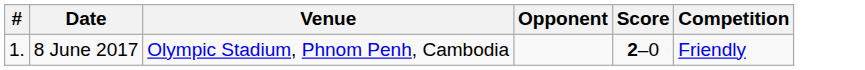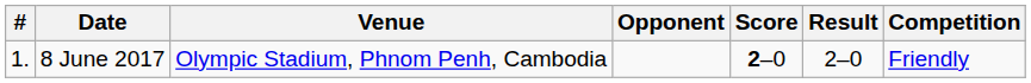+ column: Result | 2–0
